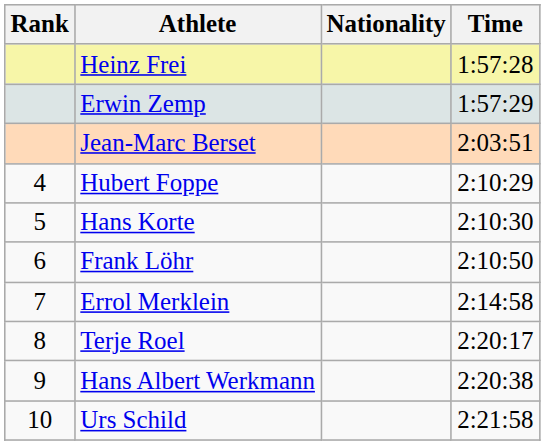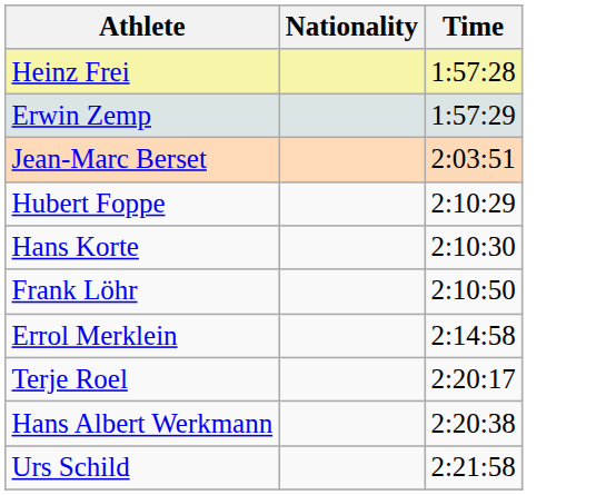- column: Rank | 4 | 5 | 6 | 7 | 8 | 9 | 10
